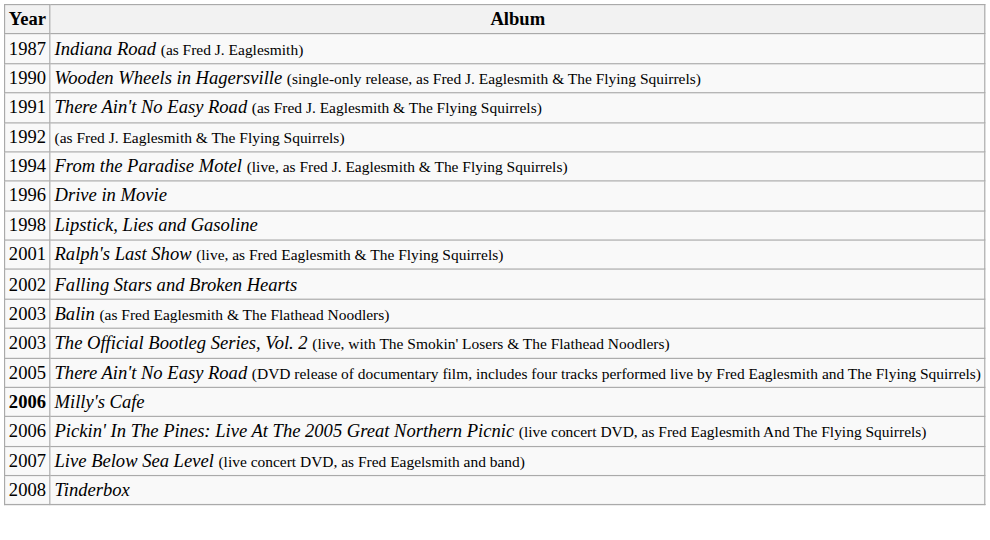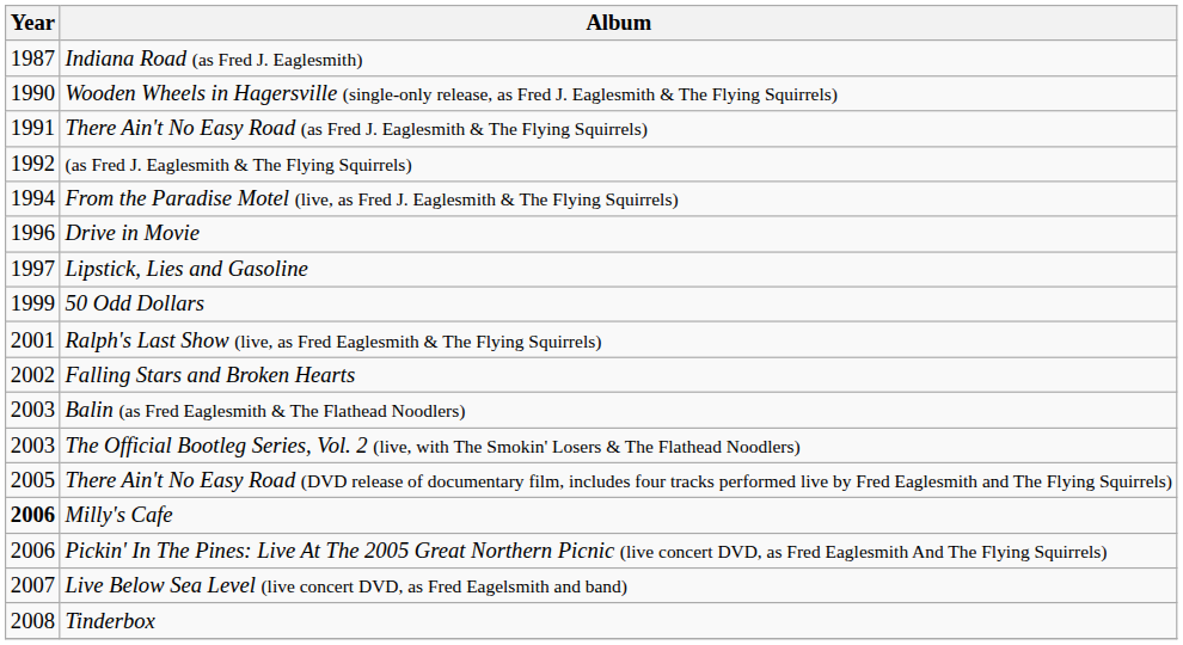Lipstick, Lies and Gasoline | Year: 1998 -> 1997
+ row: 1999 | 50 Odd Dollars
